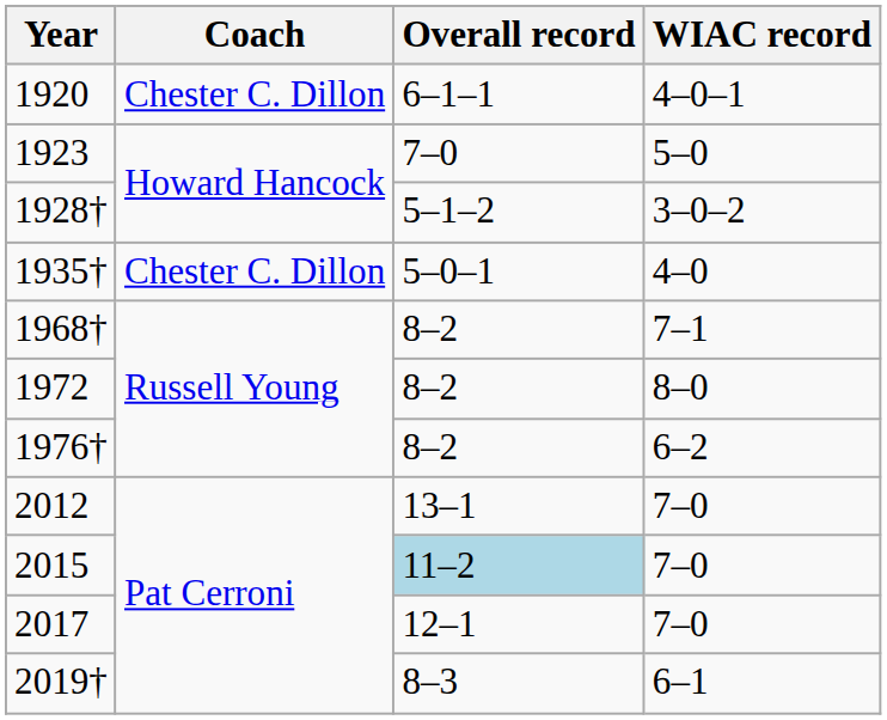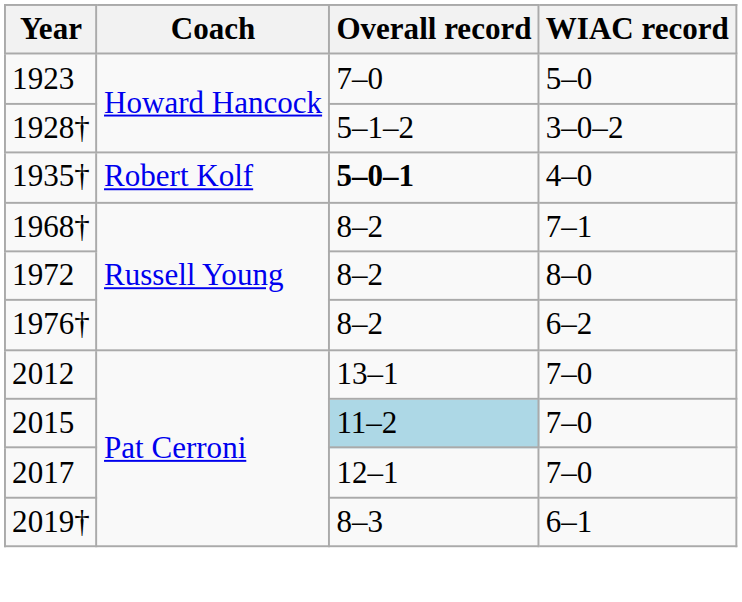- row: 1920 | Chester C. Dillon | 6–1–1 | 4–0–1
1935† | Coach: Chester C. Dillon -> Robert Kolf
1935† | Overall record: normal -> bold
